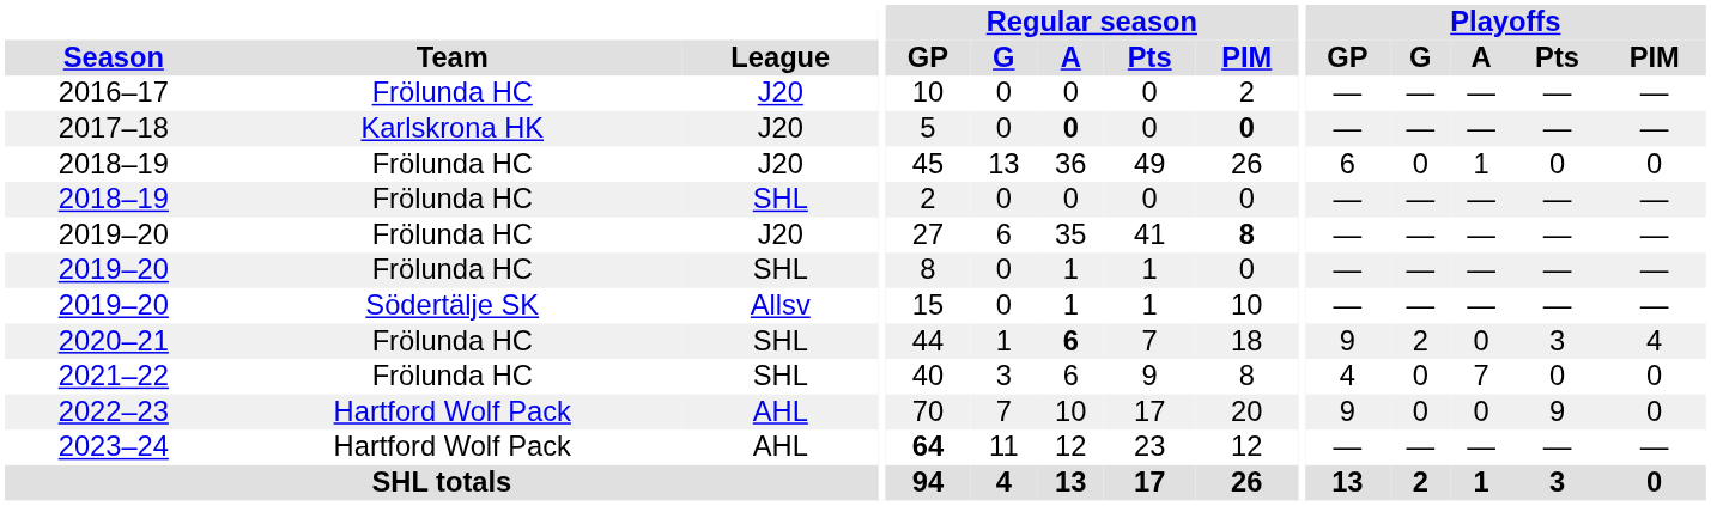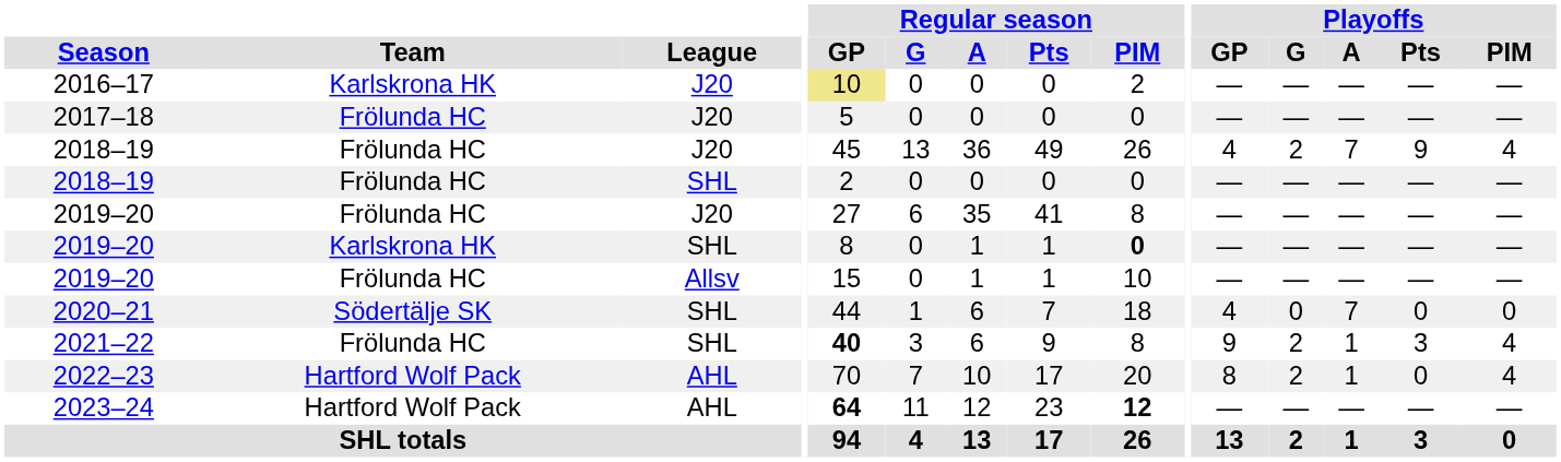2016–17 | Team: Frölunda HC -> Karlskrona HK
2016–17 | Regular season / GP: no background -> khaki background
2017–18 | Team: Karlskrona HK -> Frölunda HC
2017–18 | Regular season / A: bold -> normal
2017–18 | Regular season / PIM: bold -> normal
2018–19 / J20 | Playoffs / GP: 6 -> 4
2018–19 / J20 | Playoffs / G: 0 -> 2
2018–19 / J20 | Playoffs / A: 1 -> 7
2018–19 / J20 | Playoffs / Pts: 0 -> 9
2018–19 / J20 | Playoffs / PIM: 0 -> 4
2019–20 / J20 | Regular season / PIM: bold -> normal
2019–20 / SHL | Team: Frölunda HC -> Karlskrona HK
2019–20 / SHL | Regular season / PIM: normal -> bold
2019–20 / Allsv | Team: Södertälje SK -> Frölunda HC
2020–21 | Team: Frölunda HC -> Södertälje SK
2020–21 | Regular season / A: bold -> normal
2020–21 | Playoffs / GP: 9 -> 4
2020–21 | Playoffs / G: 2 -> 0
2020–21 | Playoffs / A: 0 -> 7
2020–21 | Playoffs / Pts: 3 -> 0
2020–21 | Playoffs / PIM: 4 -> 0
2021–22 | Regular season / GP: normal -> bold
2021–22 | Playoffs / GP: 4 -> 9
2021–22 | Playoffs / G: 0 -> 2
2021–22 | Playoffs / A: 7 -> 1
2021–22 | Playoffs / Pts: 0 -> 3
2021–22 | Playoffs / PIM: 0 -> 4
2022–23 | Playoffs / GP: 9 -> 8
2022–23 | Playoffs / G: 0 -> 2
2022–23 | Playoffs / A: 0 -> 1
2022–23 | Playoffs / Pts: 9 -> 0
2022–23 | Playoffs / PIM: 0 -> 4
2023–24 | Regular season / PIM: normal -> bold
